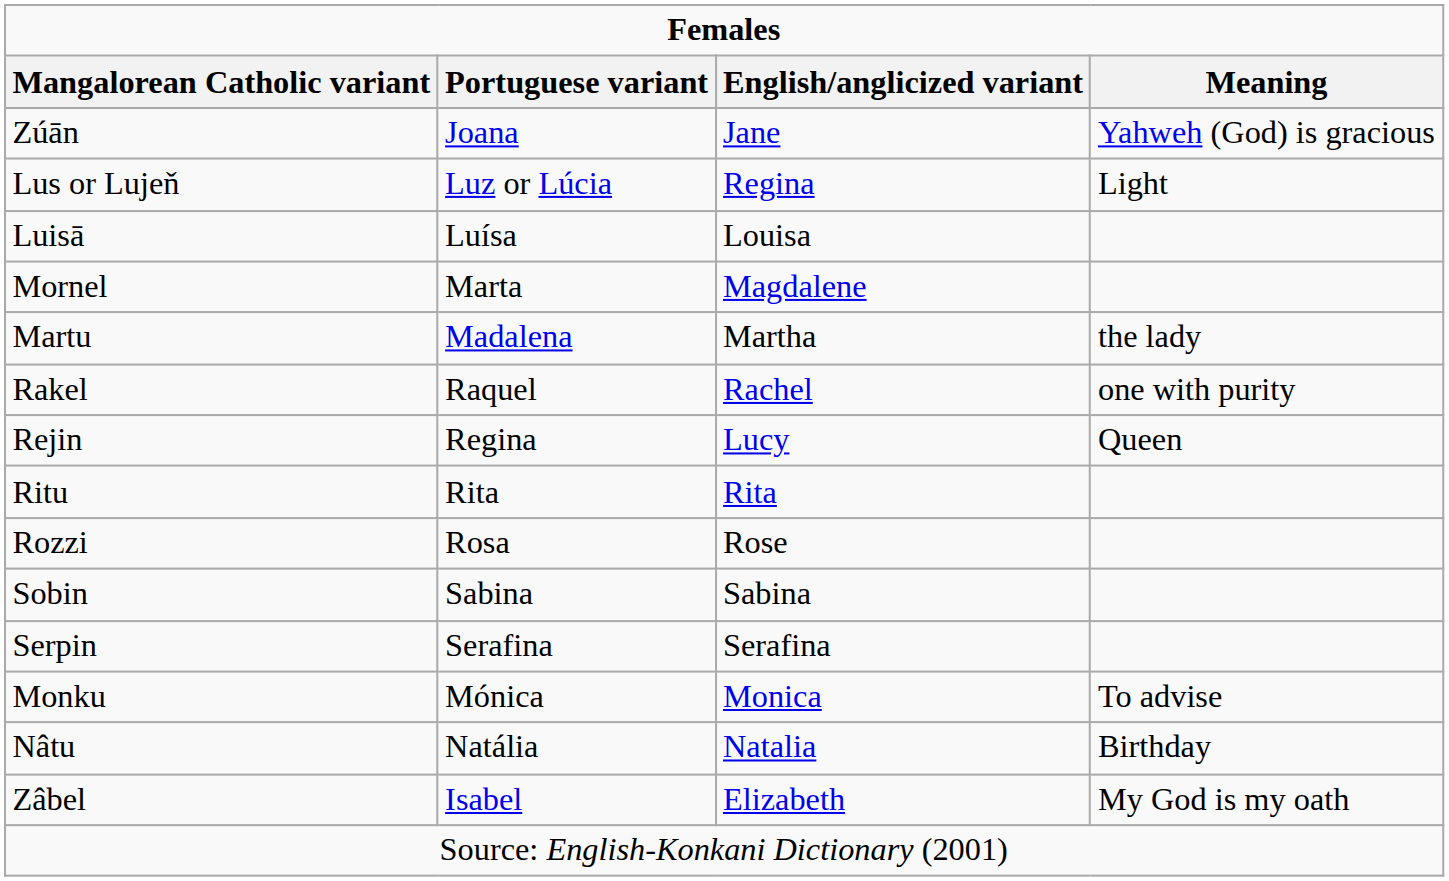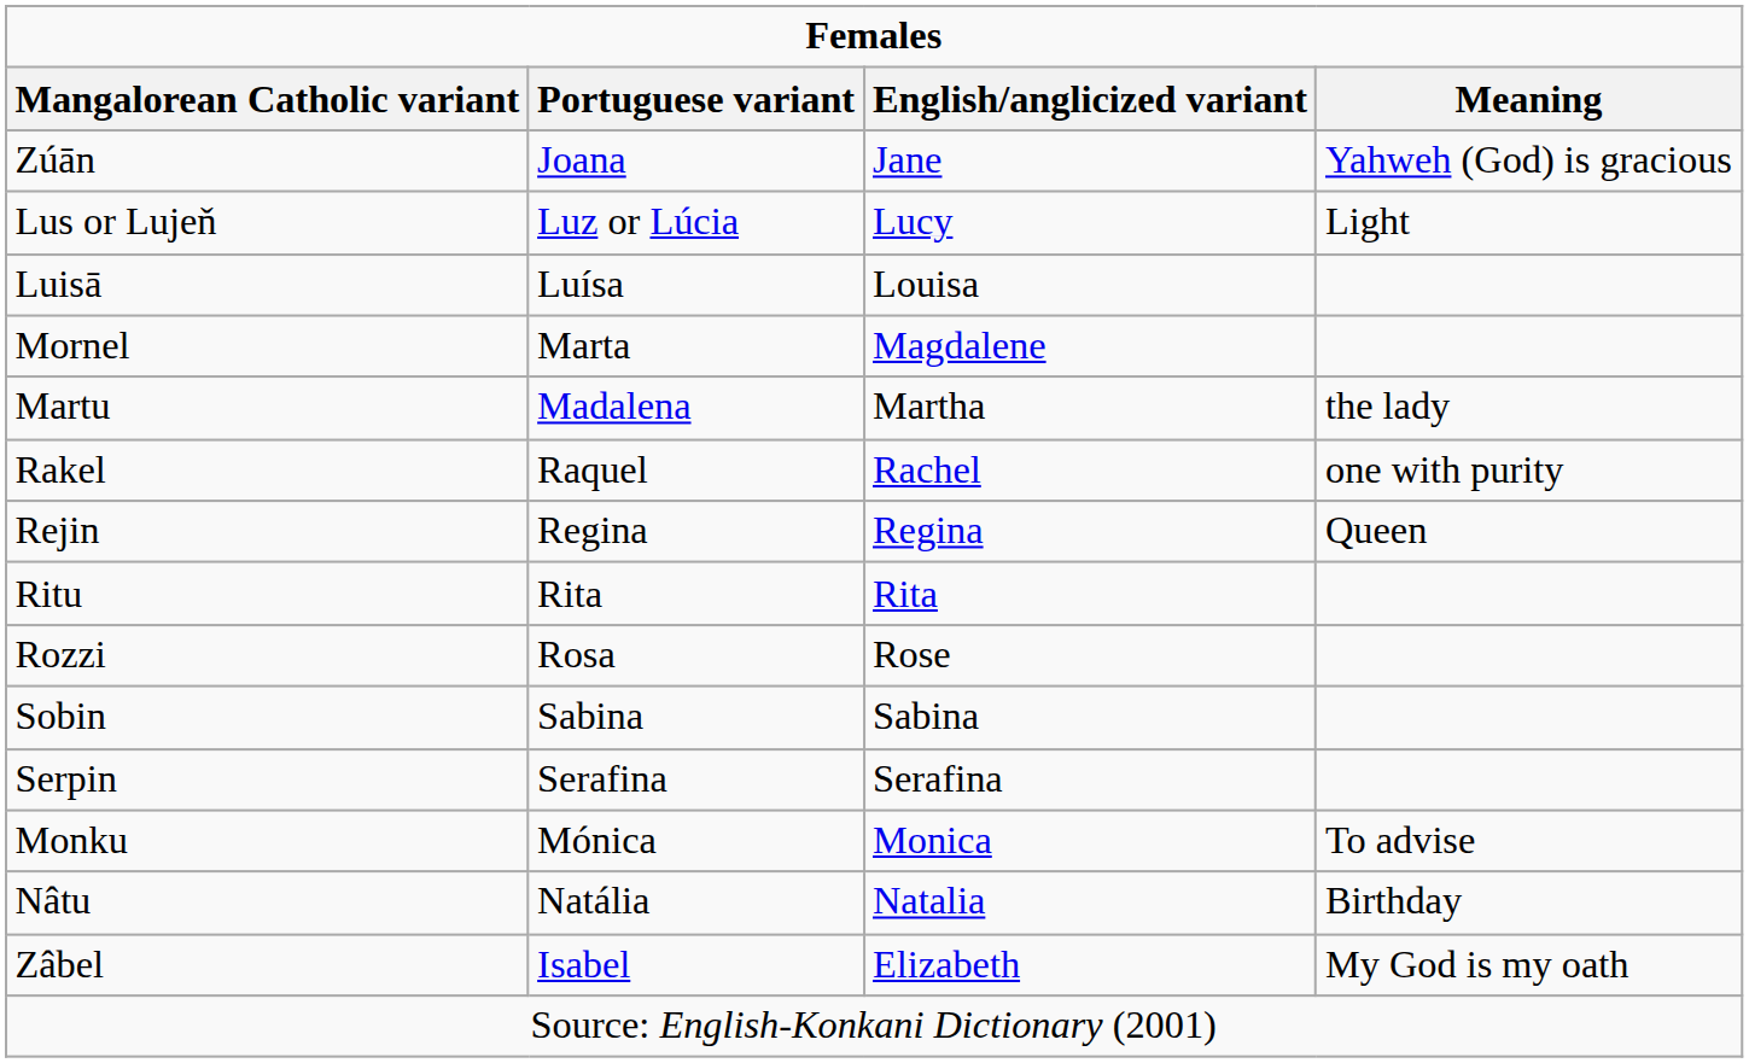Lus or Lujeň | English/anglicized variant: Regina -> Lucy
Rejin | English/anglicized variant: Lucy -> Regina
